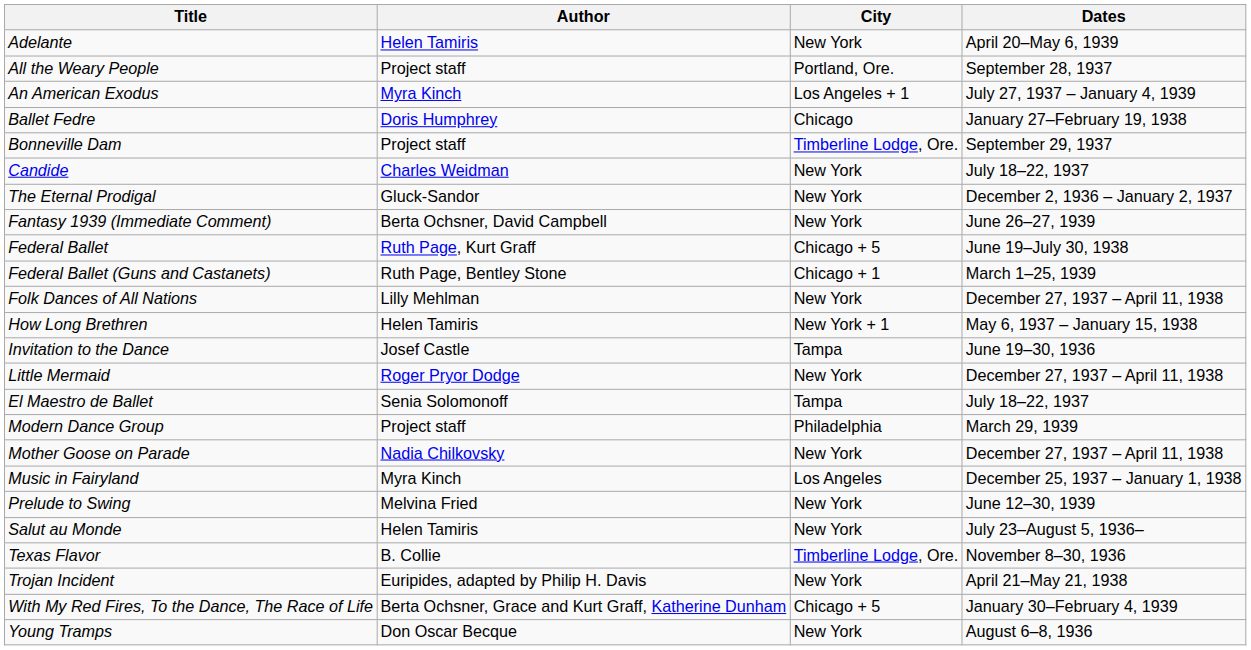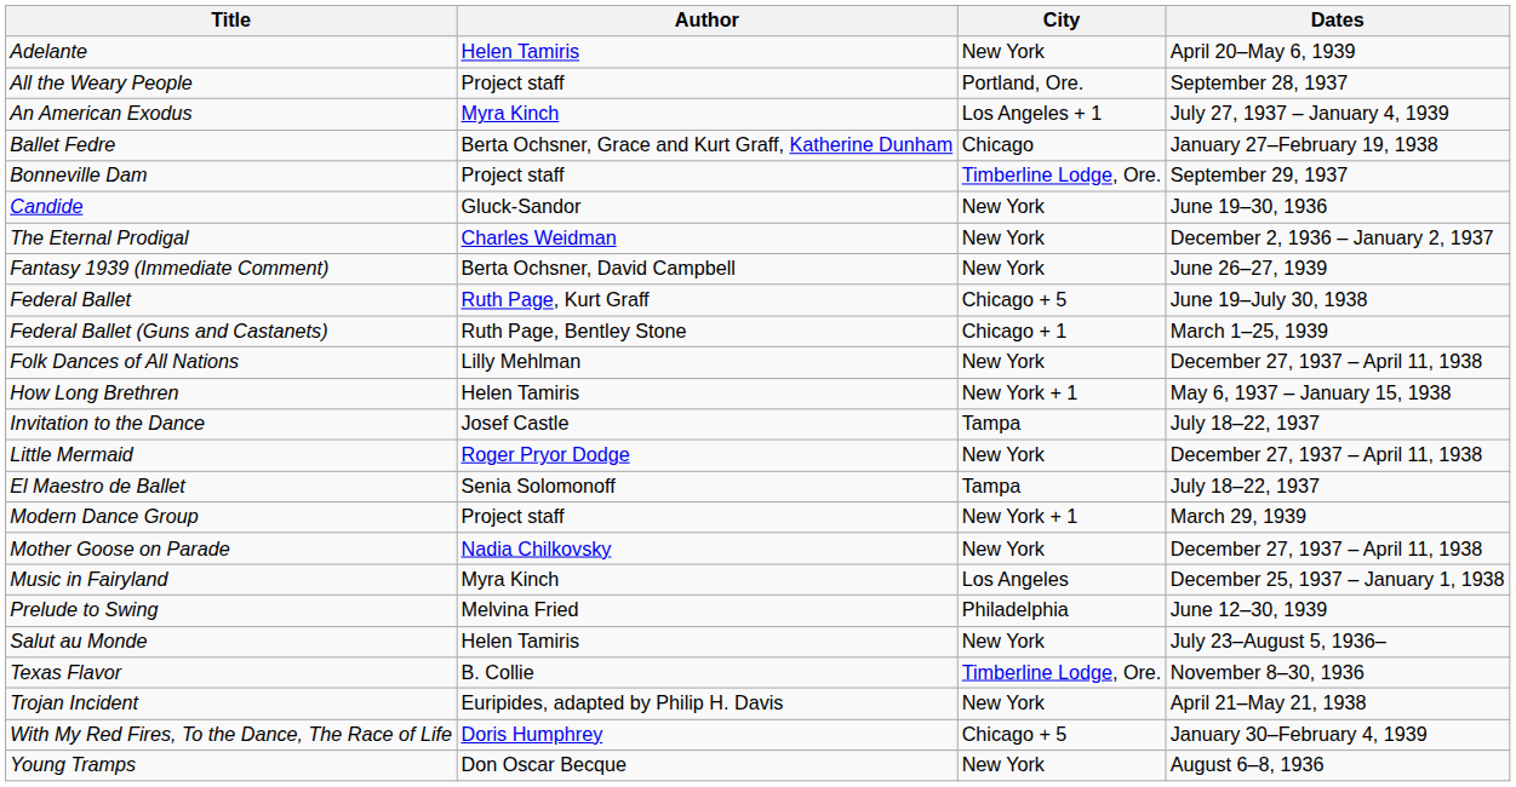Ballet Fedre | Author: Doris Humphrey -> Berta Ochsner, Grace and Kurt Graff, Katherine Dunham
Candide | Author: Charles Weidman -> Gluck-Sandor
Candide | Dates: July 18–22, 1937 -> June 19–30, 1936
The Eternal Prodigal | Author: Gluck-Sandor -> Charles Weidman
Invitation to the Dance | Dates: June 19–30, 1936 -> July 18–22, 1937
Modern Dance Group | City: Philadelphia -> New York + 1
Prelude to Swing | City: New York -> Philadelphia
With My Red Fires, To the Dance, The Race of Life | Author: Berta Ochsner, Grace and Kurt Graff, Katherine Dunham -> Doris Humphrey
